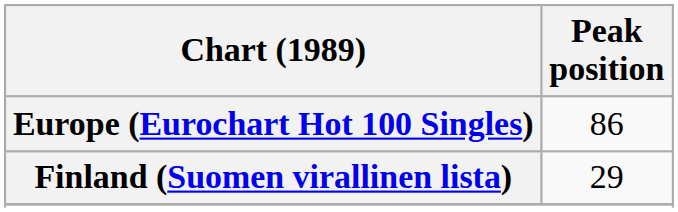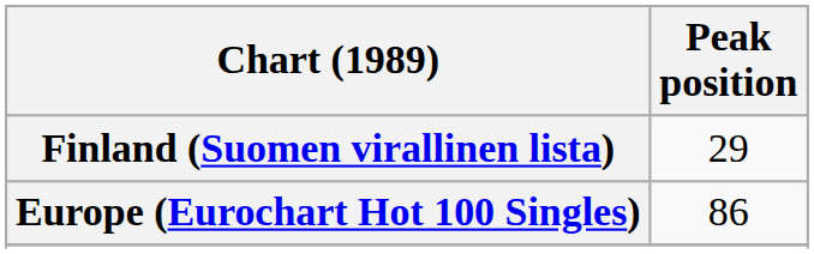rows swapped: Europe (Eurochart Hot 100 Singles) <-> Finland (Suomen virallinen lista)
